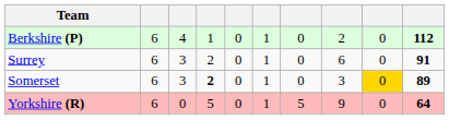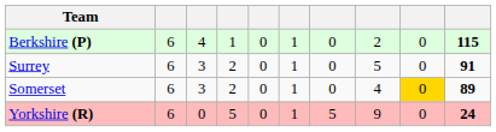Berkshire (P) | column 10: 112 -> 115
Surrey | column 8: 6 -> 5
Somerset | column 4: bold -> normal
Somerset | column 8: 3 -> 4
Yorkshire (R) | column 10: 64 -> 24
